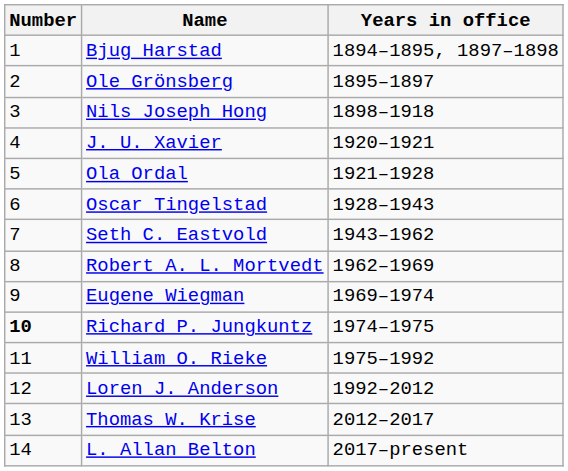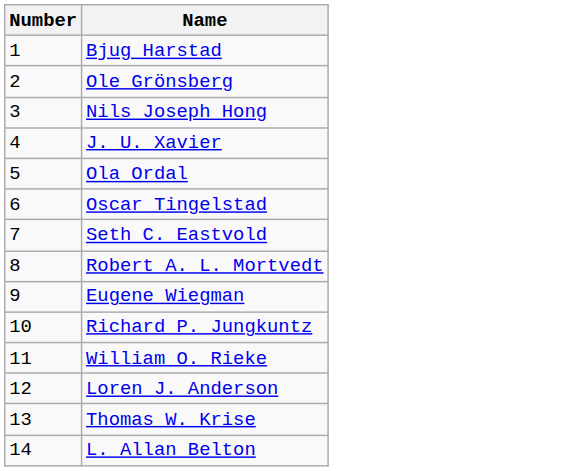- column: Years in office | 1894–1895, 1897–1898 | 1895–1897 | 1898–1918 | 1920–1921 | 1921–1928 | 1928–1943 | 1943–1962 | 1962–1969 | 1969–1974 | 1974–1975 | 1975–1992 | 1992–2012 | 2012–2017 | 2017–present
Richard P. Jungkuntz | Number: bold -> normal
